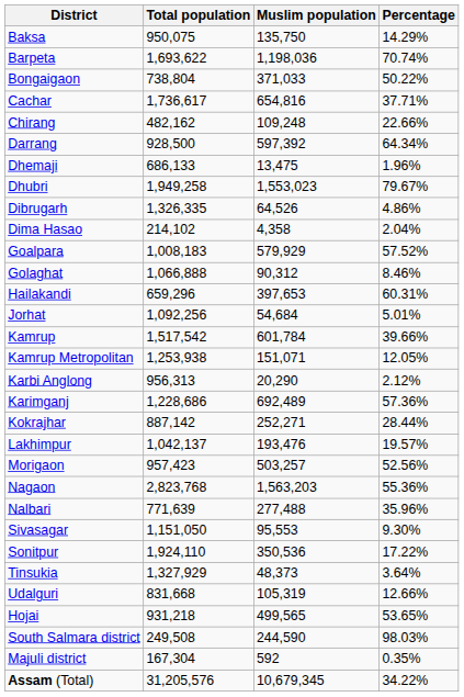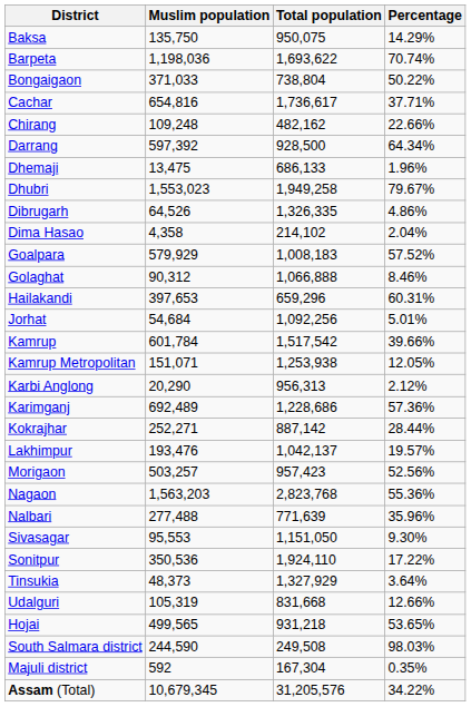columns swapped: Total population <-> Muslim population
